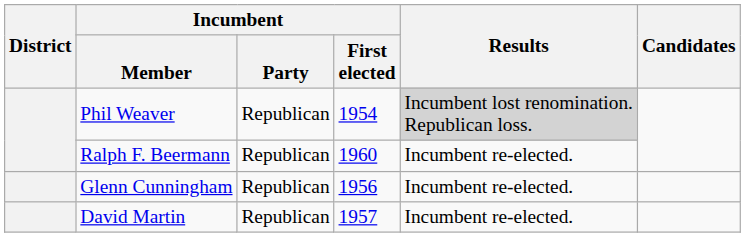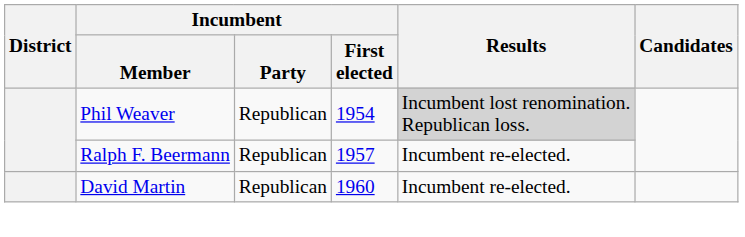Ralph F. Beermann | Incumbent / First elected: 1960 -> 1957
- row: Glenn Cunningham | Republican | 1956 | Incumbent re-elected.
David Martin | Incumbent / First elected: 1957 -> 1960
